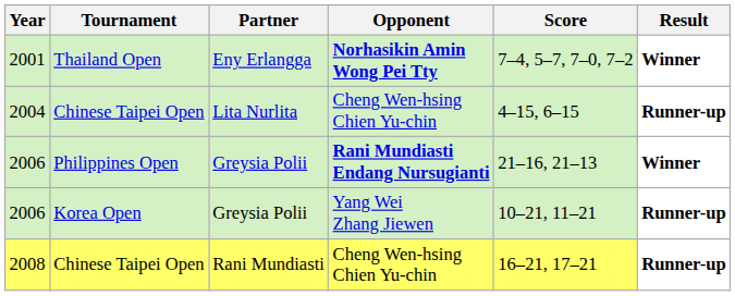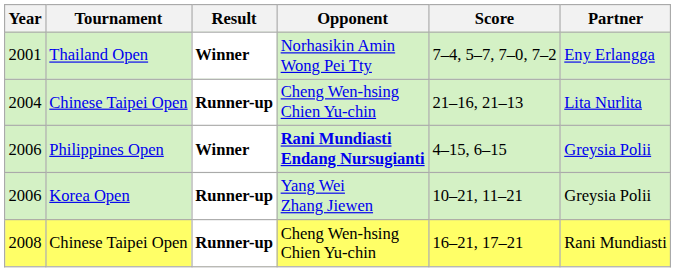columns swapped: Partner <-> Result
2001 | Opponent: bold -> normal
2004 | Score: 4–15, 6–15 -> 21–16, 21–13
2006 / Philippines Open | Score: 21–16, 21–13 -> 4–15, 6–15
